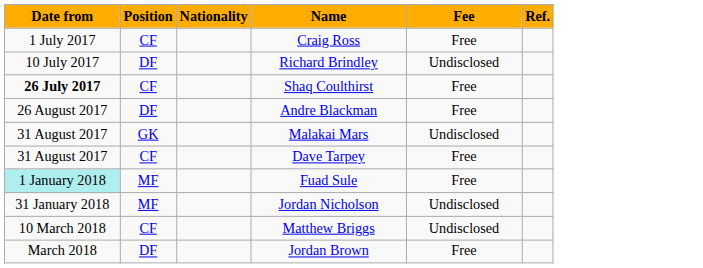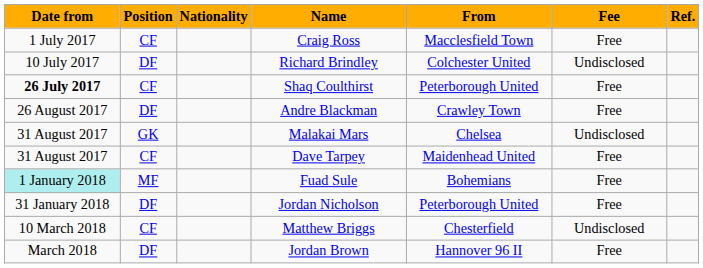+ column: From | Macclesfield Town | Colchester United | Peterborough United | Crawley Town | Chelsea | Maidenhead United | Bohemians | Peterborough United | Chesterfield | Hannover 96 II
Jordan Nicholson | Position: MF -> DF
Jordan Nicholson | Fee: Undisclosed -> Free
